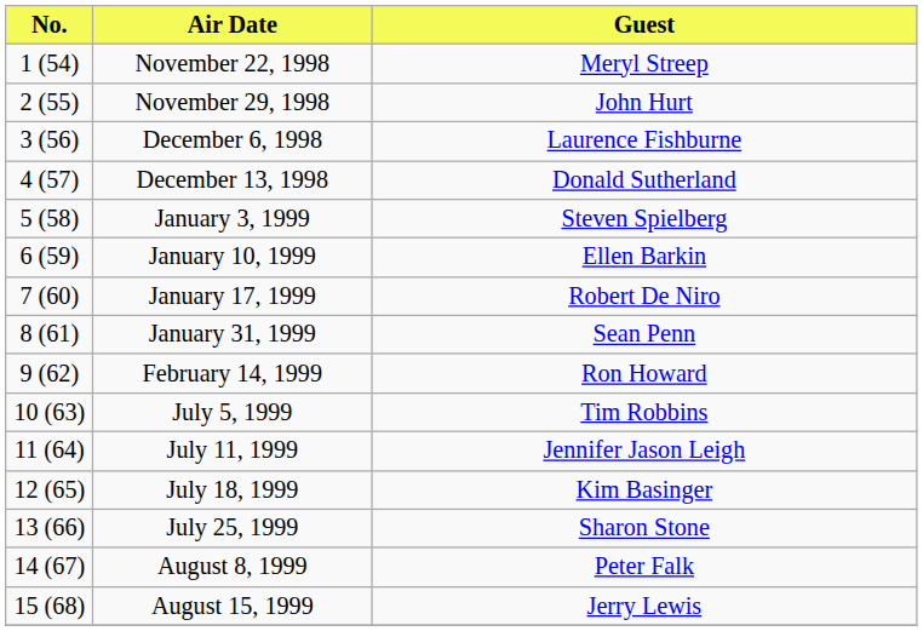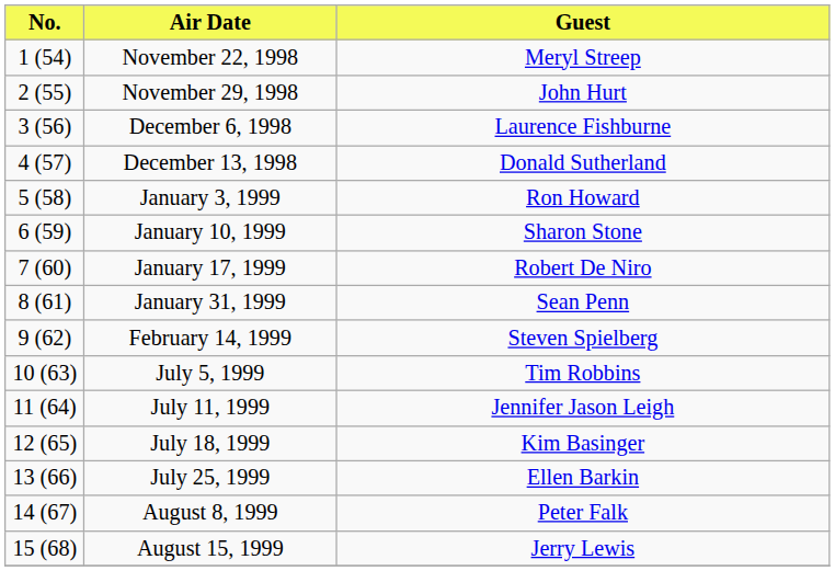January 3, 1999 | Guest: Steven Spielberg -> Ron Howard
January 10, 1999 | Guest: Ellen Barkin -> Sharon Stone
February 14, 1999 | Guest: Ron Howard -> Steven Spielberg
July 25, 1999 | Guest: Sharon Stone -> Ellen Barkin
